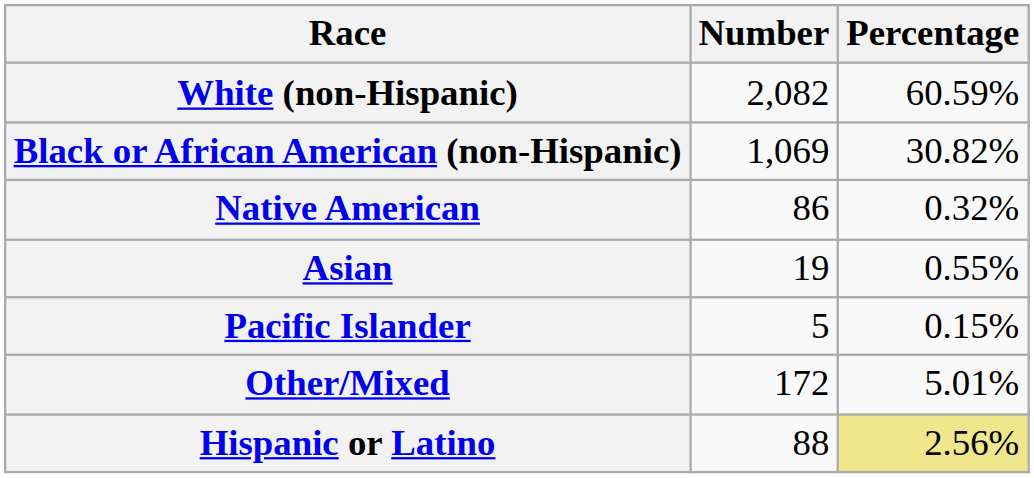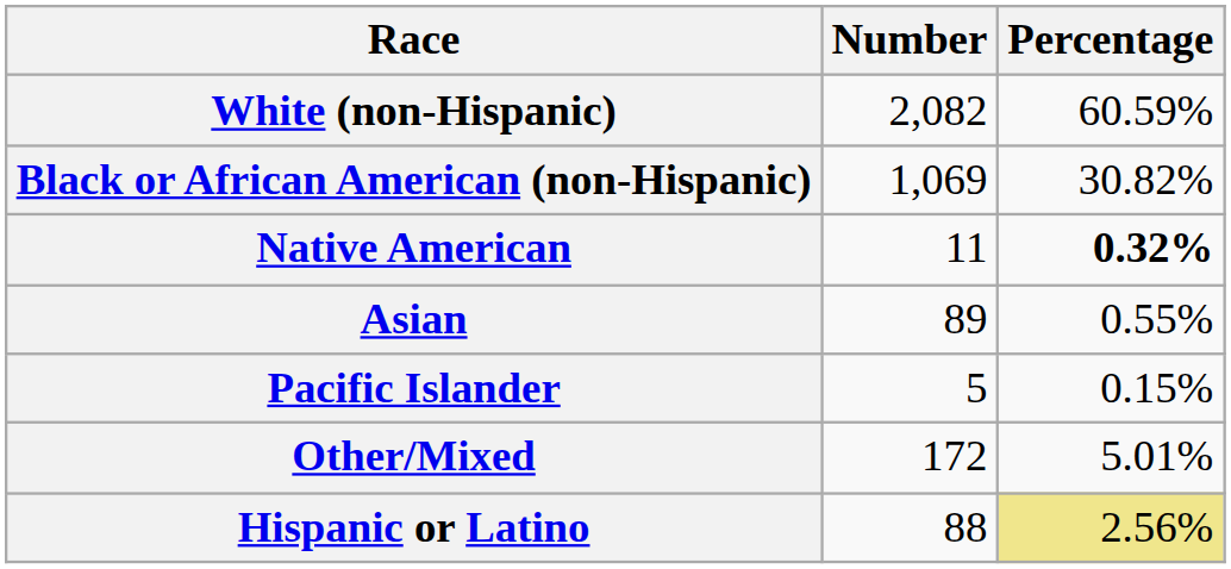Native American | Number: 86 -> 11
Native American | Percentage: normal -> bold
Asian | Number: 19 -> 89
